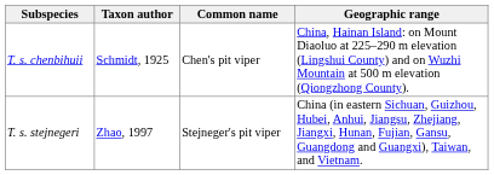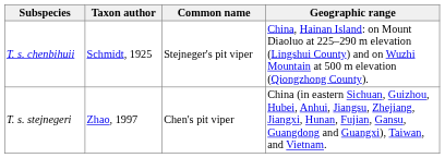T. s. chenbihuii | Common name: Chen's pit viper -> Stejneger's pit viper
T. s. stejnegeri | Common name: Stejneger's pit viper -> Chen's pit viper
